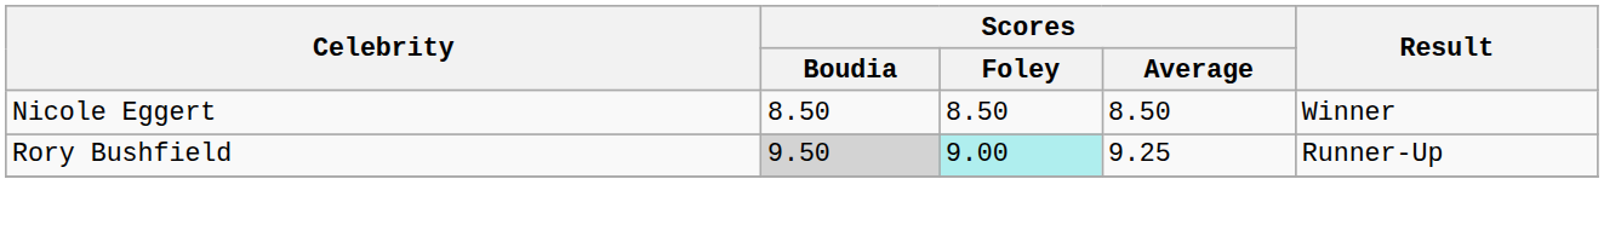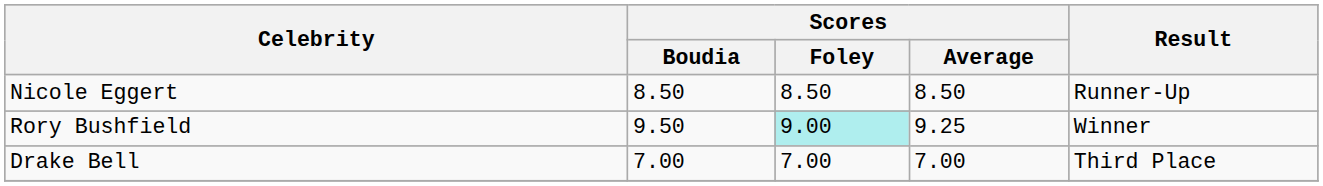Nicole Eggert | Result: Winner -> Runner-Up
Rory Bushfield | Scores / Boudia: lightgrey background -> no background
Rory Bushfield | Result: Runner-Up -> Winner
+ row: Drake Bell | 7.00 | 7.00 | 7.00 | Third Place
